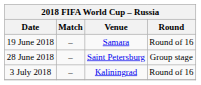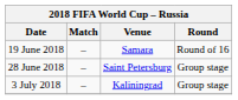3 July 2018 | Round: Round of 16 -> Group stage
